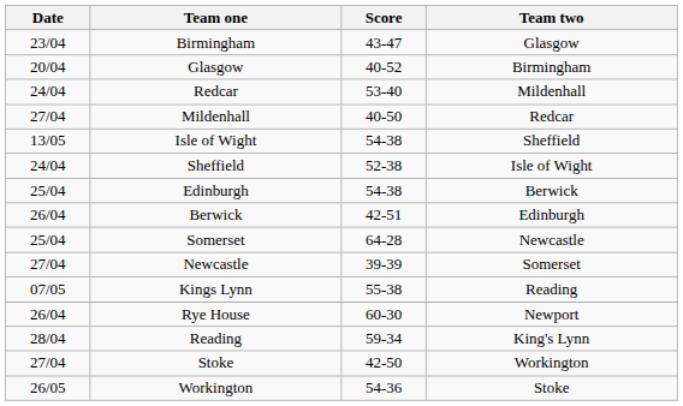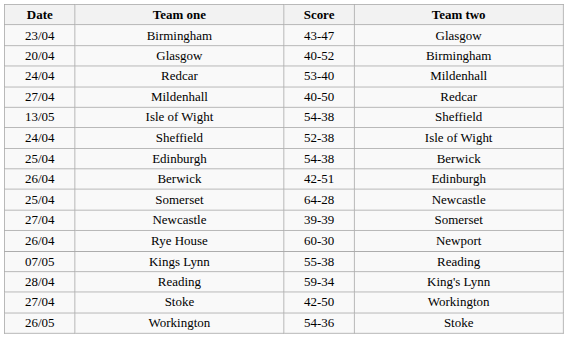rows swapped: Rye House <-> Kings Lynn
